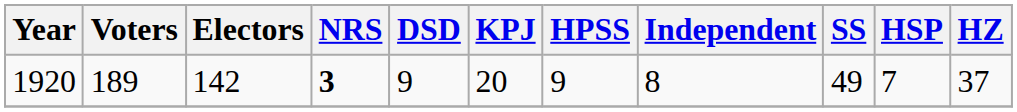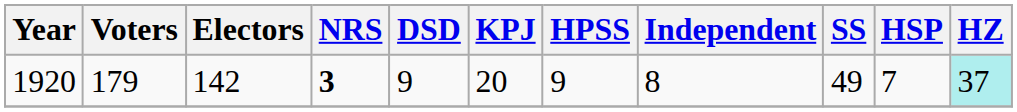1920 | Voters: 189 -> 179
1920 | HZ: no background -> paleturquoise background
